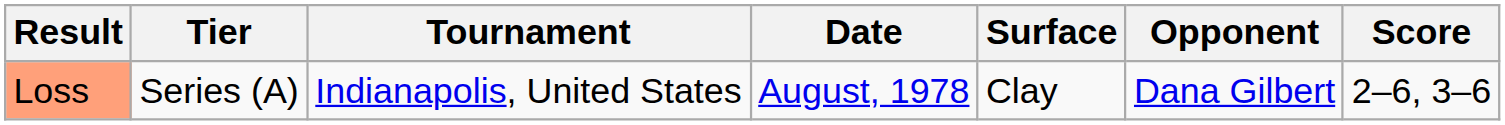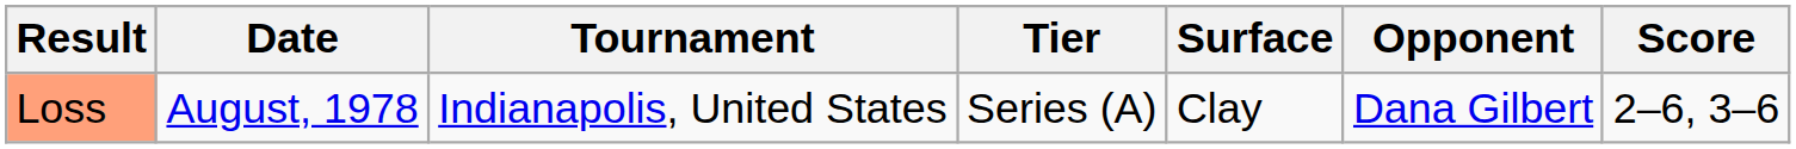columns swapped: Date <-> Tier
